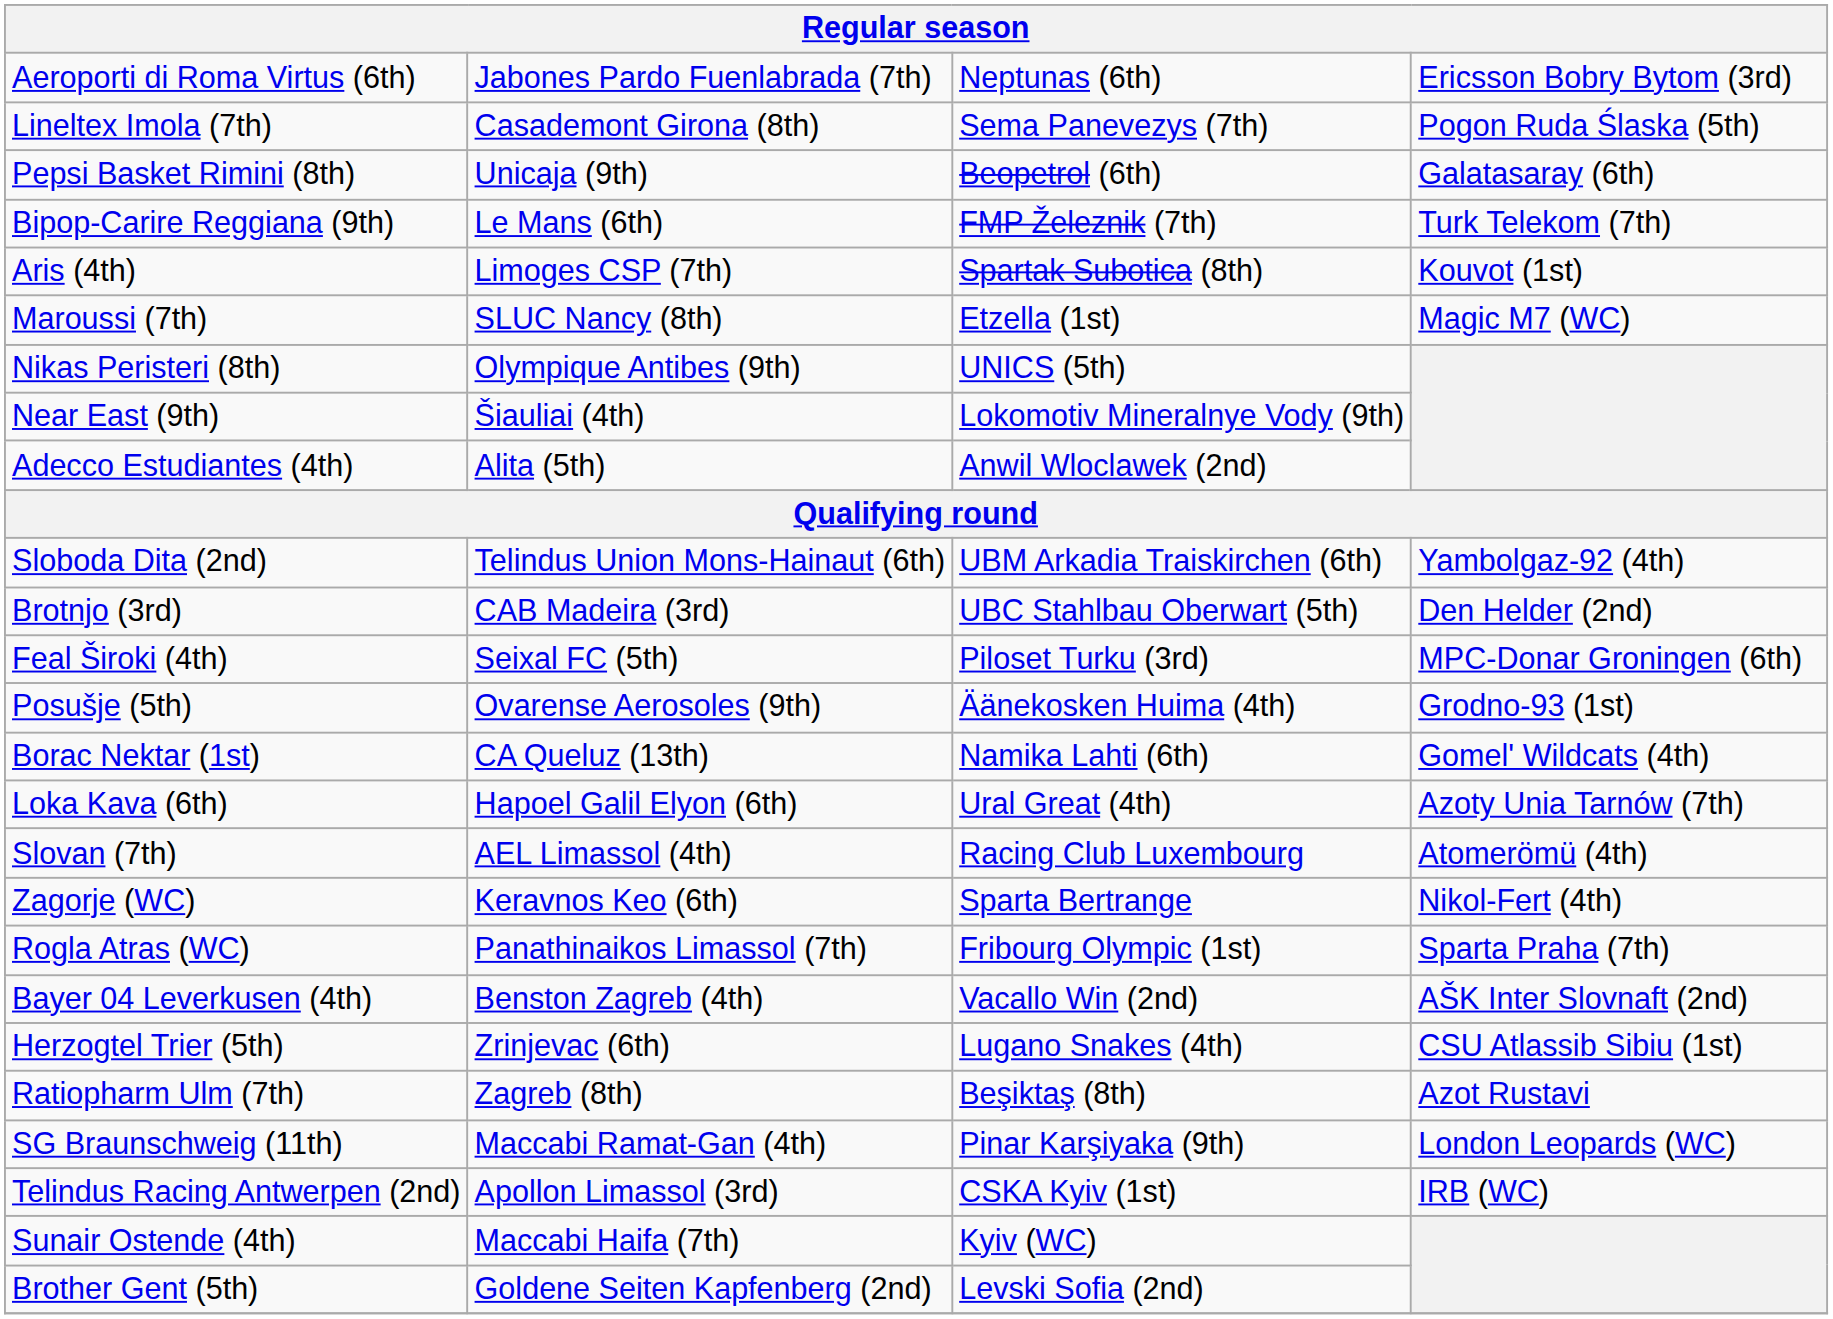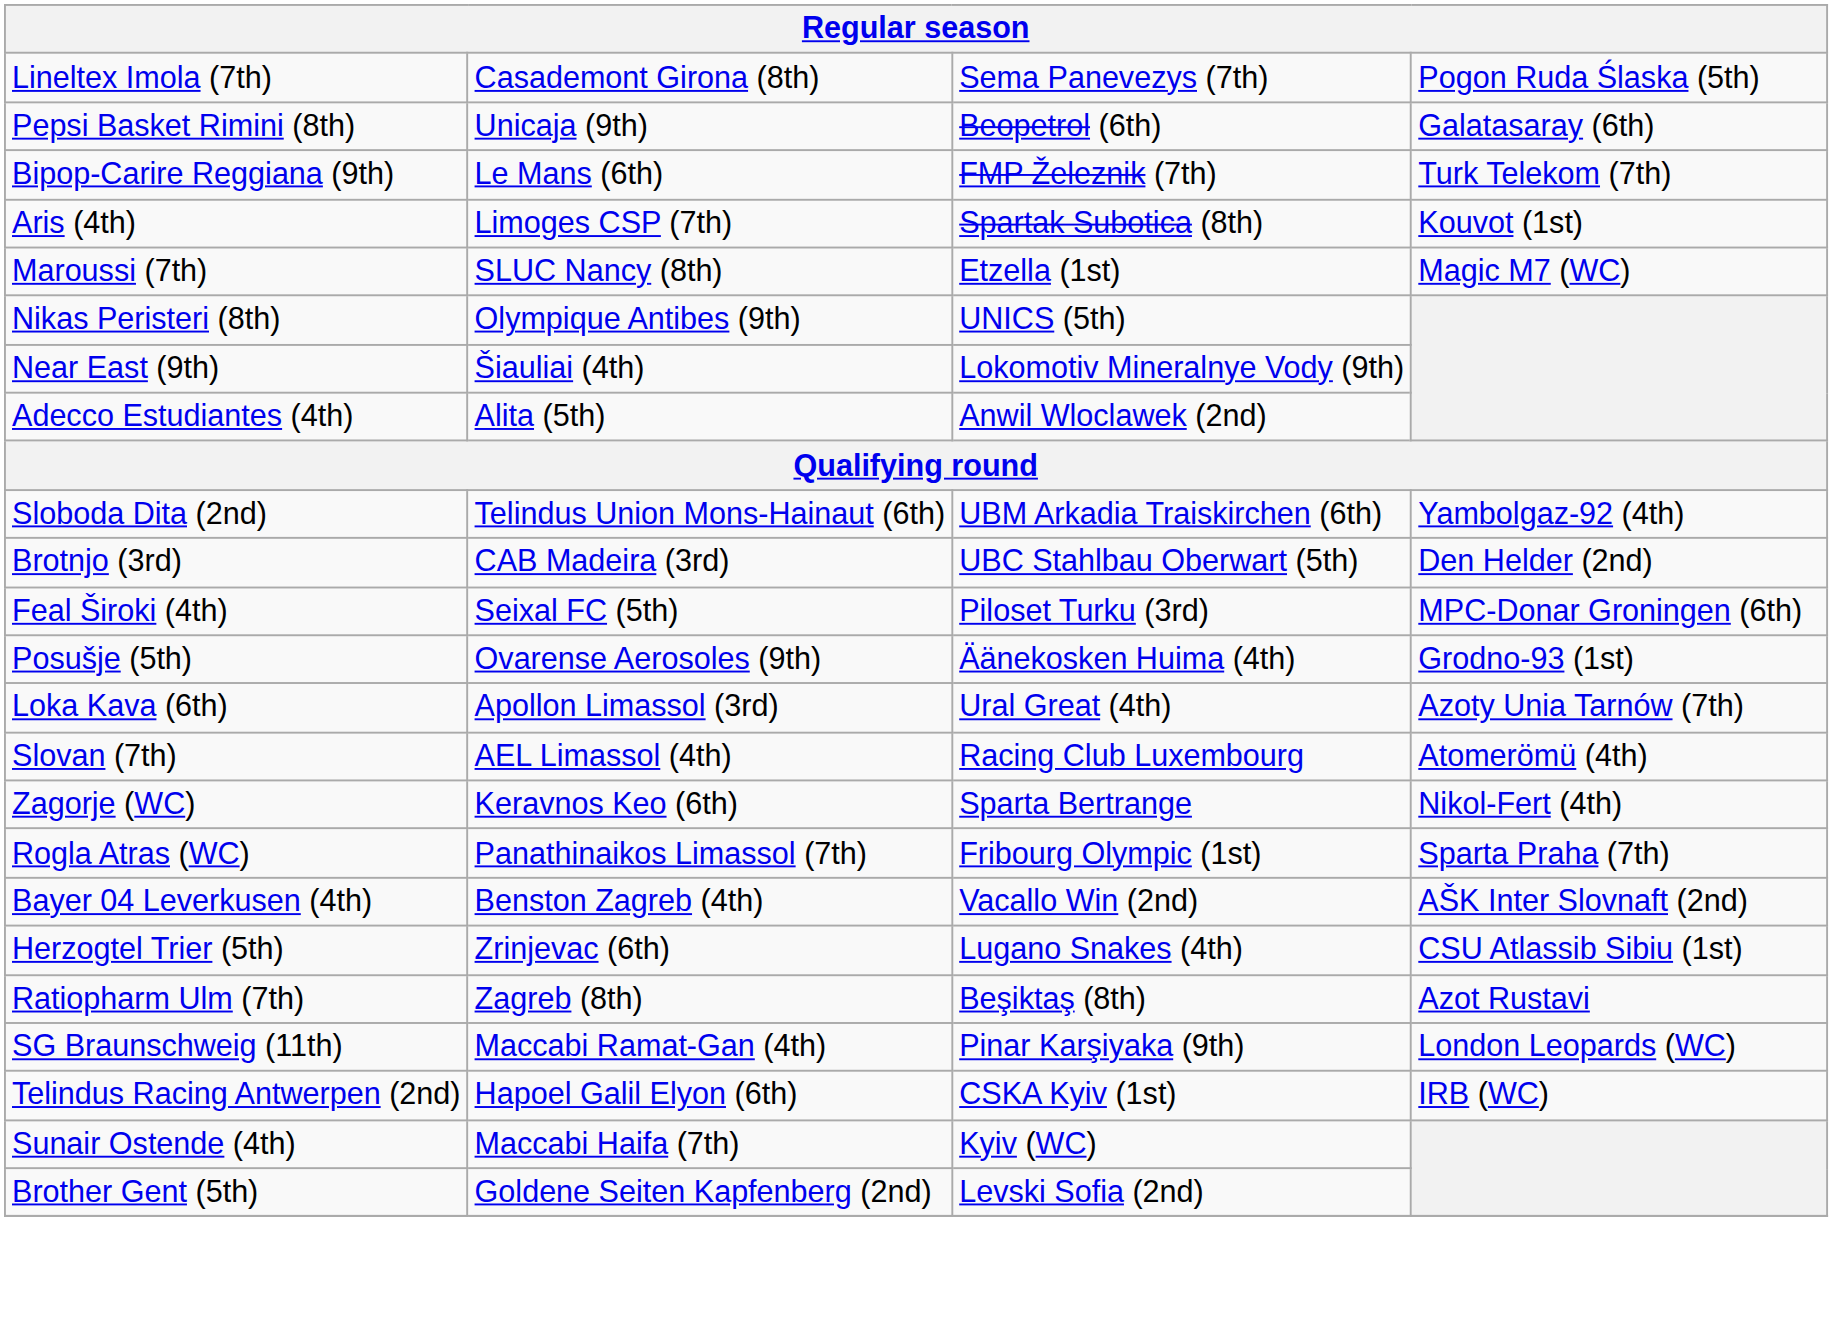- row: Aeroporti di Roma Virtus (6th) | Jabones Pardo Fuenlabrada (7th) | Neptunas (6th) | Ericsson Bobry Bytom (3rd)
- row: Borac Nektar (1st) | CA Queluz (13th) | Namika Lahti (6th) | Gomel' Wildcats (4th)
Loka Kava (6th) | column 2: Hapoel Galil Elyon (6th) -> Apollon Limassol (3rd)
Telindus Racing Antwerpen (2nd) | column 2: Apollon Limassol (3rd) -> Hapoel Galil Elyon (6th)
